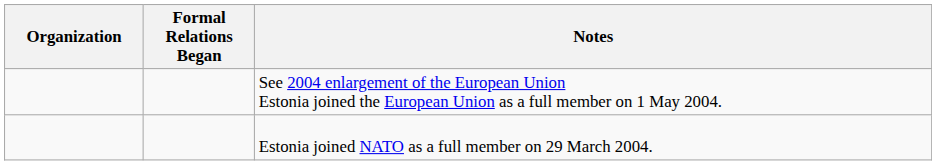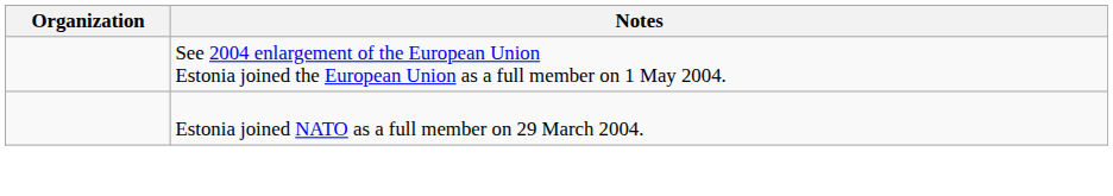- column: Formal Relations Began
